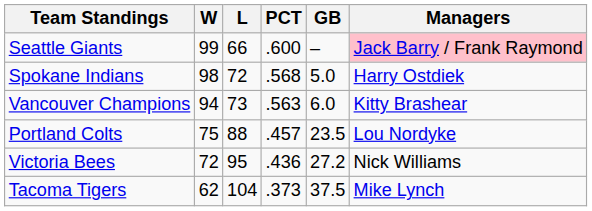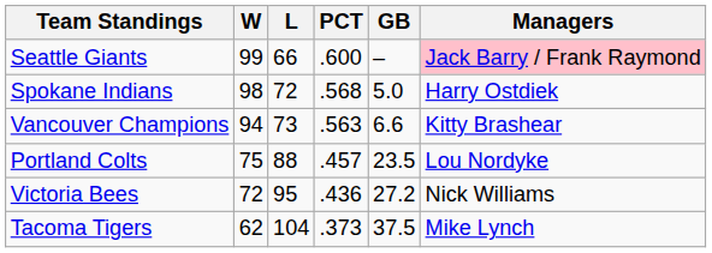Vancouver Champions | GB: 6.0 -> 6.6
